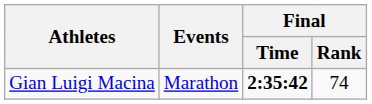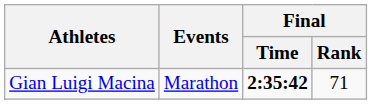Gian Luigi Macina | Final / Rank: 74 -> 71
